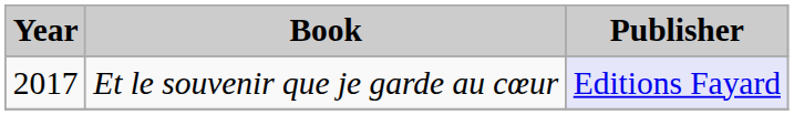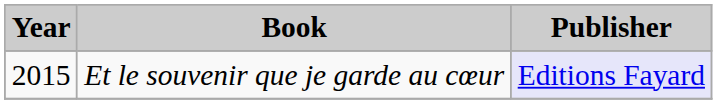Et le souvenir que je garde au cœur | Year: 2017 -> 2015
